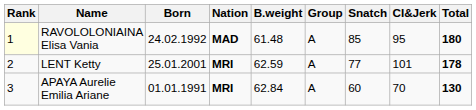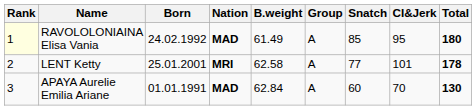RAVOLOLONIAINA Elisa Vania | B.weight: 61.48 -> 61.49
LENT Ketty | B.weight: 62.59 -> 62.58
APAYA Aurelie Emilia Ariane | Nation: MRI -> MAD
